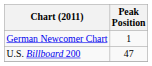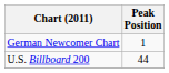U.S. Billboard 200 | Peak Position: 47 -> 44
